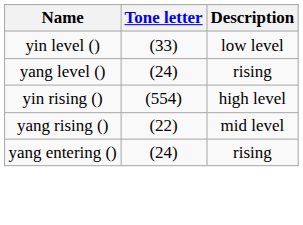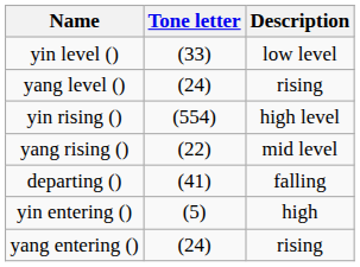+ row: departing () | (41) | falling
+ row: yin entering () | (5) | high
